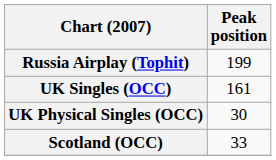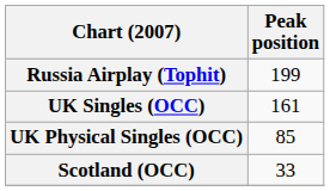UK Physical Singles (OCC) | Peak position: 30 -> 85
